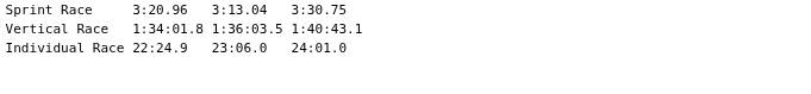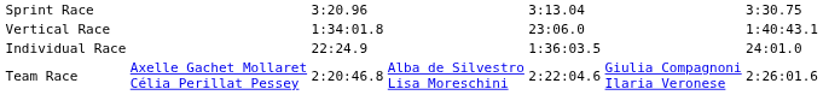Vertical Race | column 5: 1:36:03.5 -> 23:06.0
Individual Race | column 5: 23:06.0 -> 1:36:03.5
+ row: Team Race | Axelle Gachet Mollaret Célia Perillat Pessey | 2:20:46.8 | Alba de Silvestro Lisa Moreschini | 2:22:04.6 | Giulia Compagnoni Ilaria Veronese | 2:26:01.6
